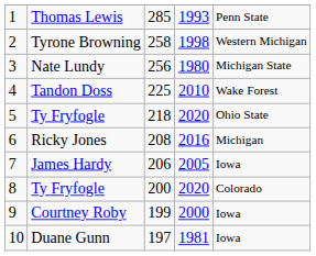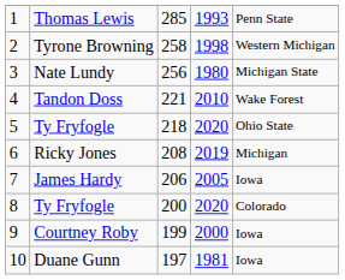Tandon Doss | column 3: 225 -> 221
Ricky Jones | column 4: 2016 -> 2019
